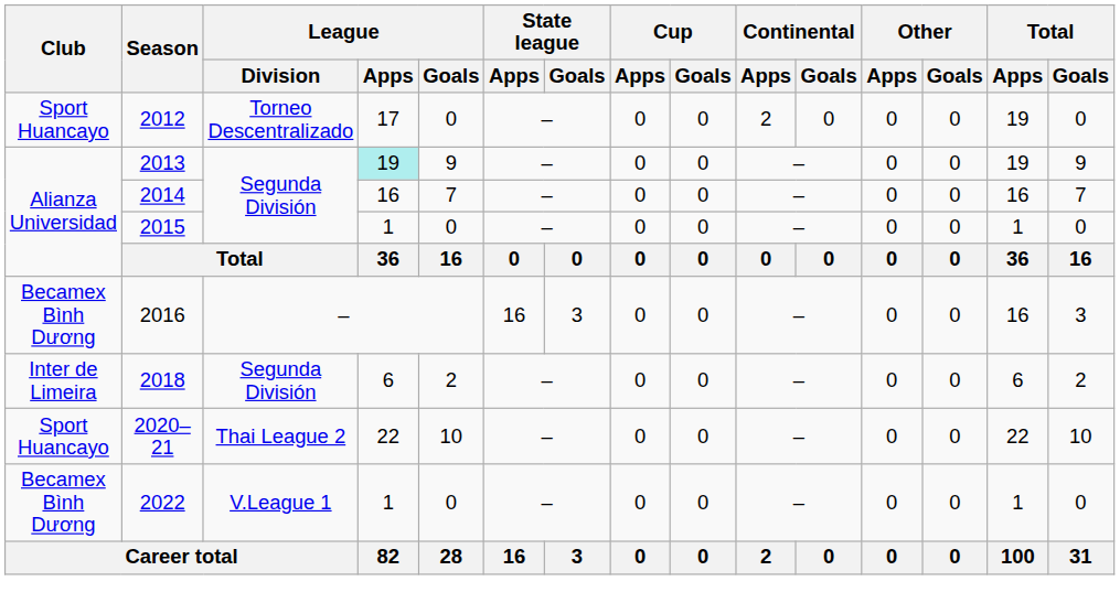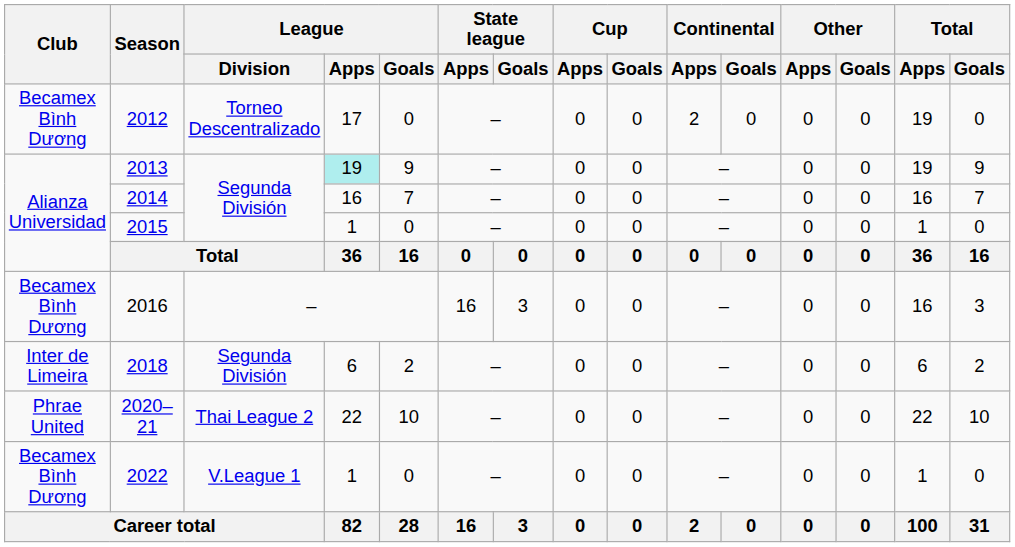2012 | Club: Sport Huancayo -> Becamex Bình Dương
2020–21 | Club: Sport Huancayo -> Phrae United
